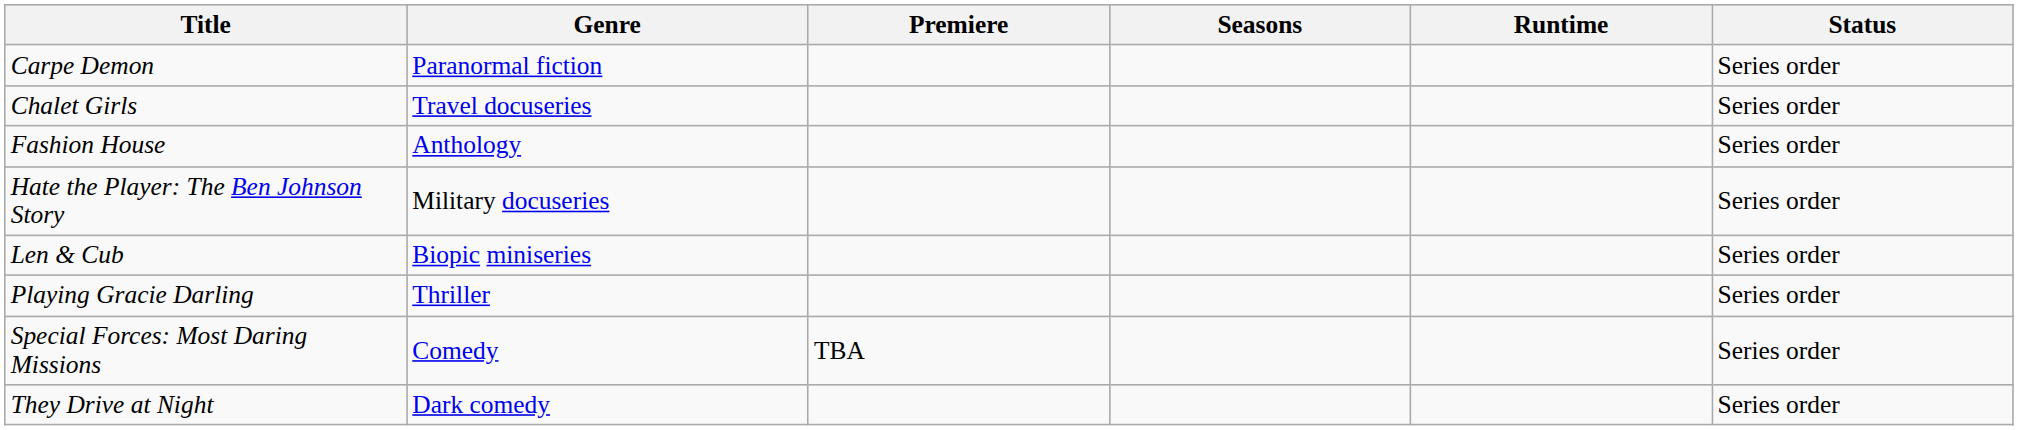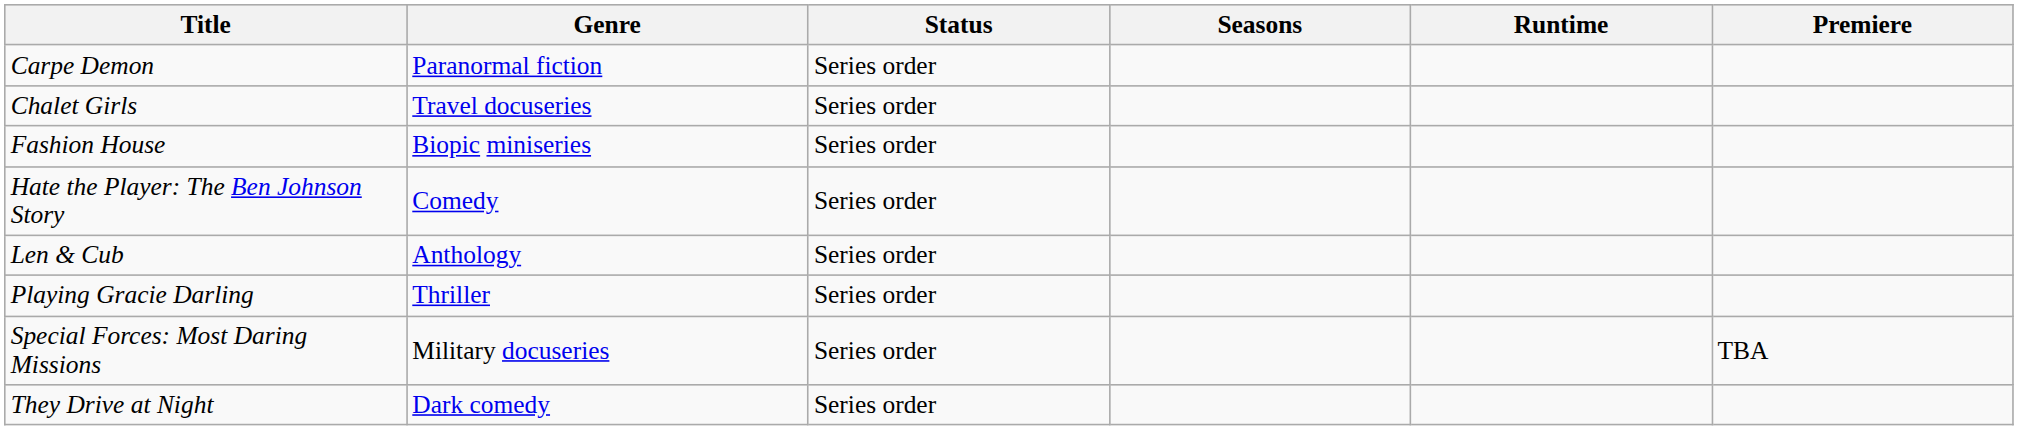columns swapped: Premiere <-> Status
Fashion House | Genre: Anthology -> Biopic miniseries
Hate the Player: The Ben Johnson Story | Genre: Military docuseries -> Comedy
Len & Cub | Genre: Biopic miniseries -> Anthology
Special Forces: Most Daring Missions | Genre: Comedy -> Military docuseries
